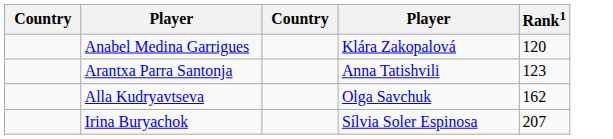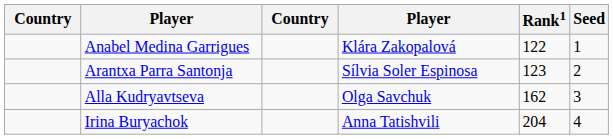+ column: Seed | 1 | 2 | 3 | 4
Anabel Medina Garrigues | Rank1: 120 -> 122
Arantxa Parra Santonja | column 4: Anna Tatishvili -> Sílvia Soler Espinosa
Irina Buryachok | column 4: Sílvia Soler Espinosa -> Anna Tatishvili
Irina Buryachok | Rank1: 207 -> 204
